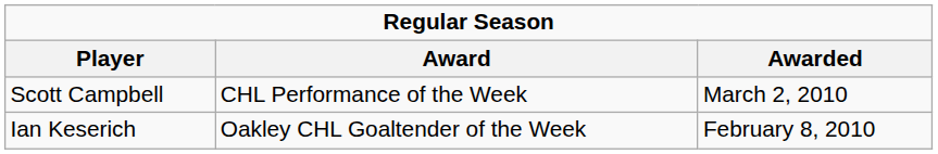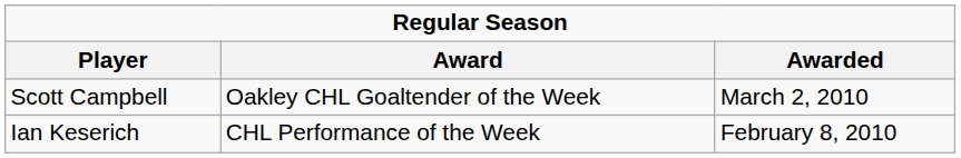Scott Campbell | Award: CHL Performance of the Week -> Oakley CHL Goaltender of the Week
Ian Keserich | Award: Oakley CHL Goaltender of the Week -> CHL Performance of the Week
